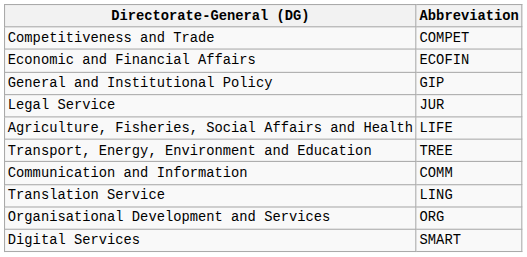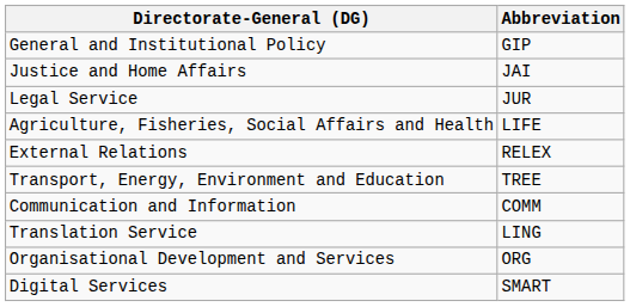- row: Competitiveness and Trade | COMPET
- row: Economic and Financial Affairs | ECOFIN
+ row: Justice and Home Affairs | JAI
+ row: External Relations | RELEX
